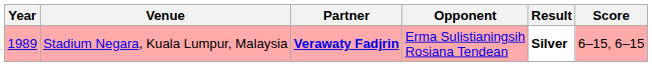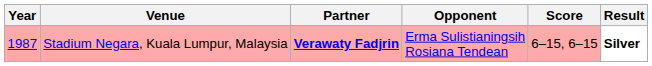columns swapped: Score <-> Result
Stadium Negara, Kuala Lumpur, Malaysia | Year: 1989 -> 1987
